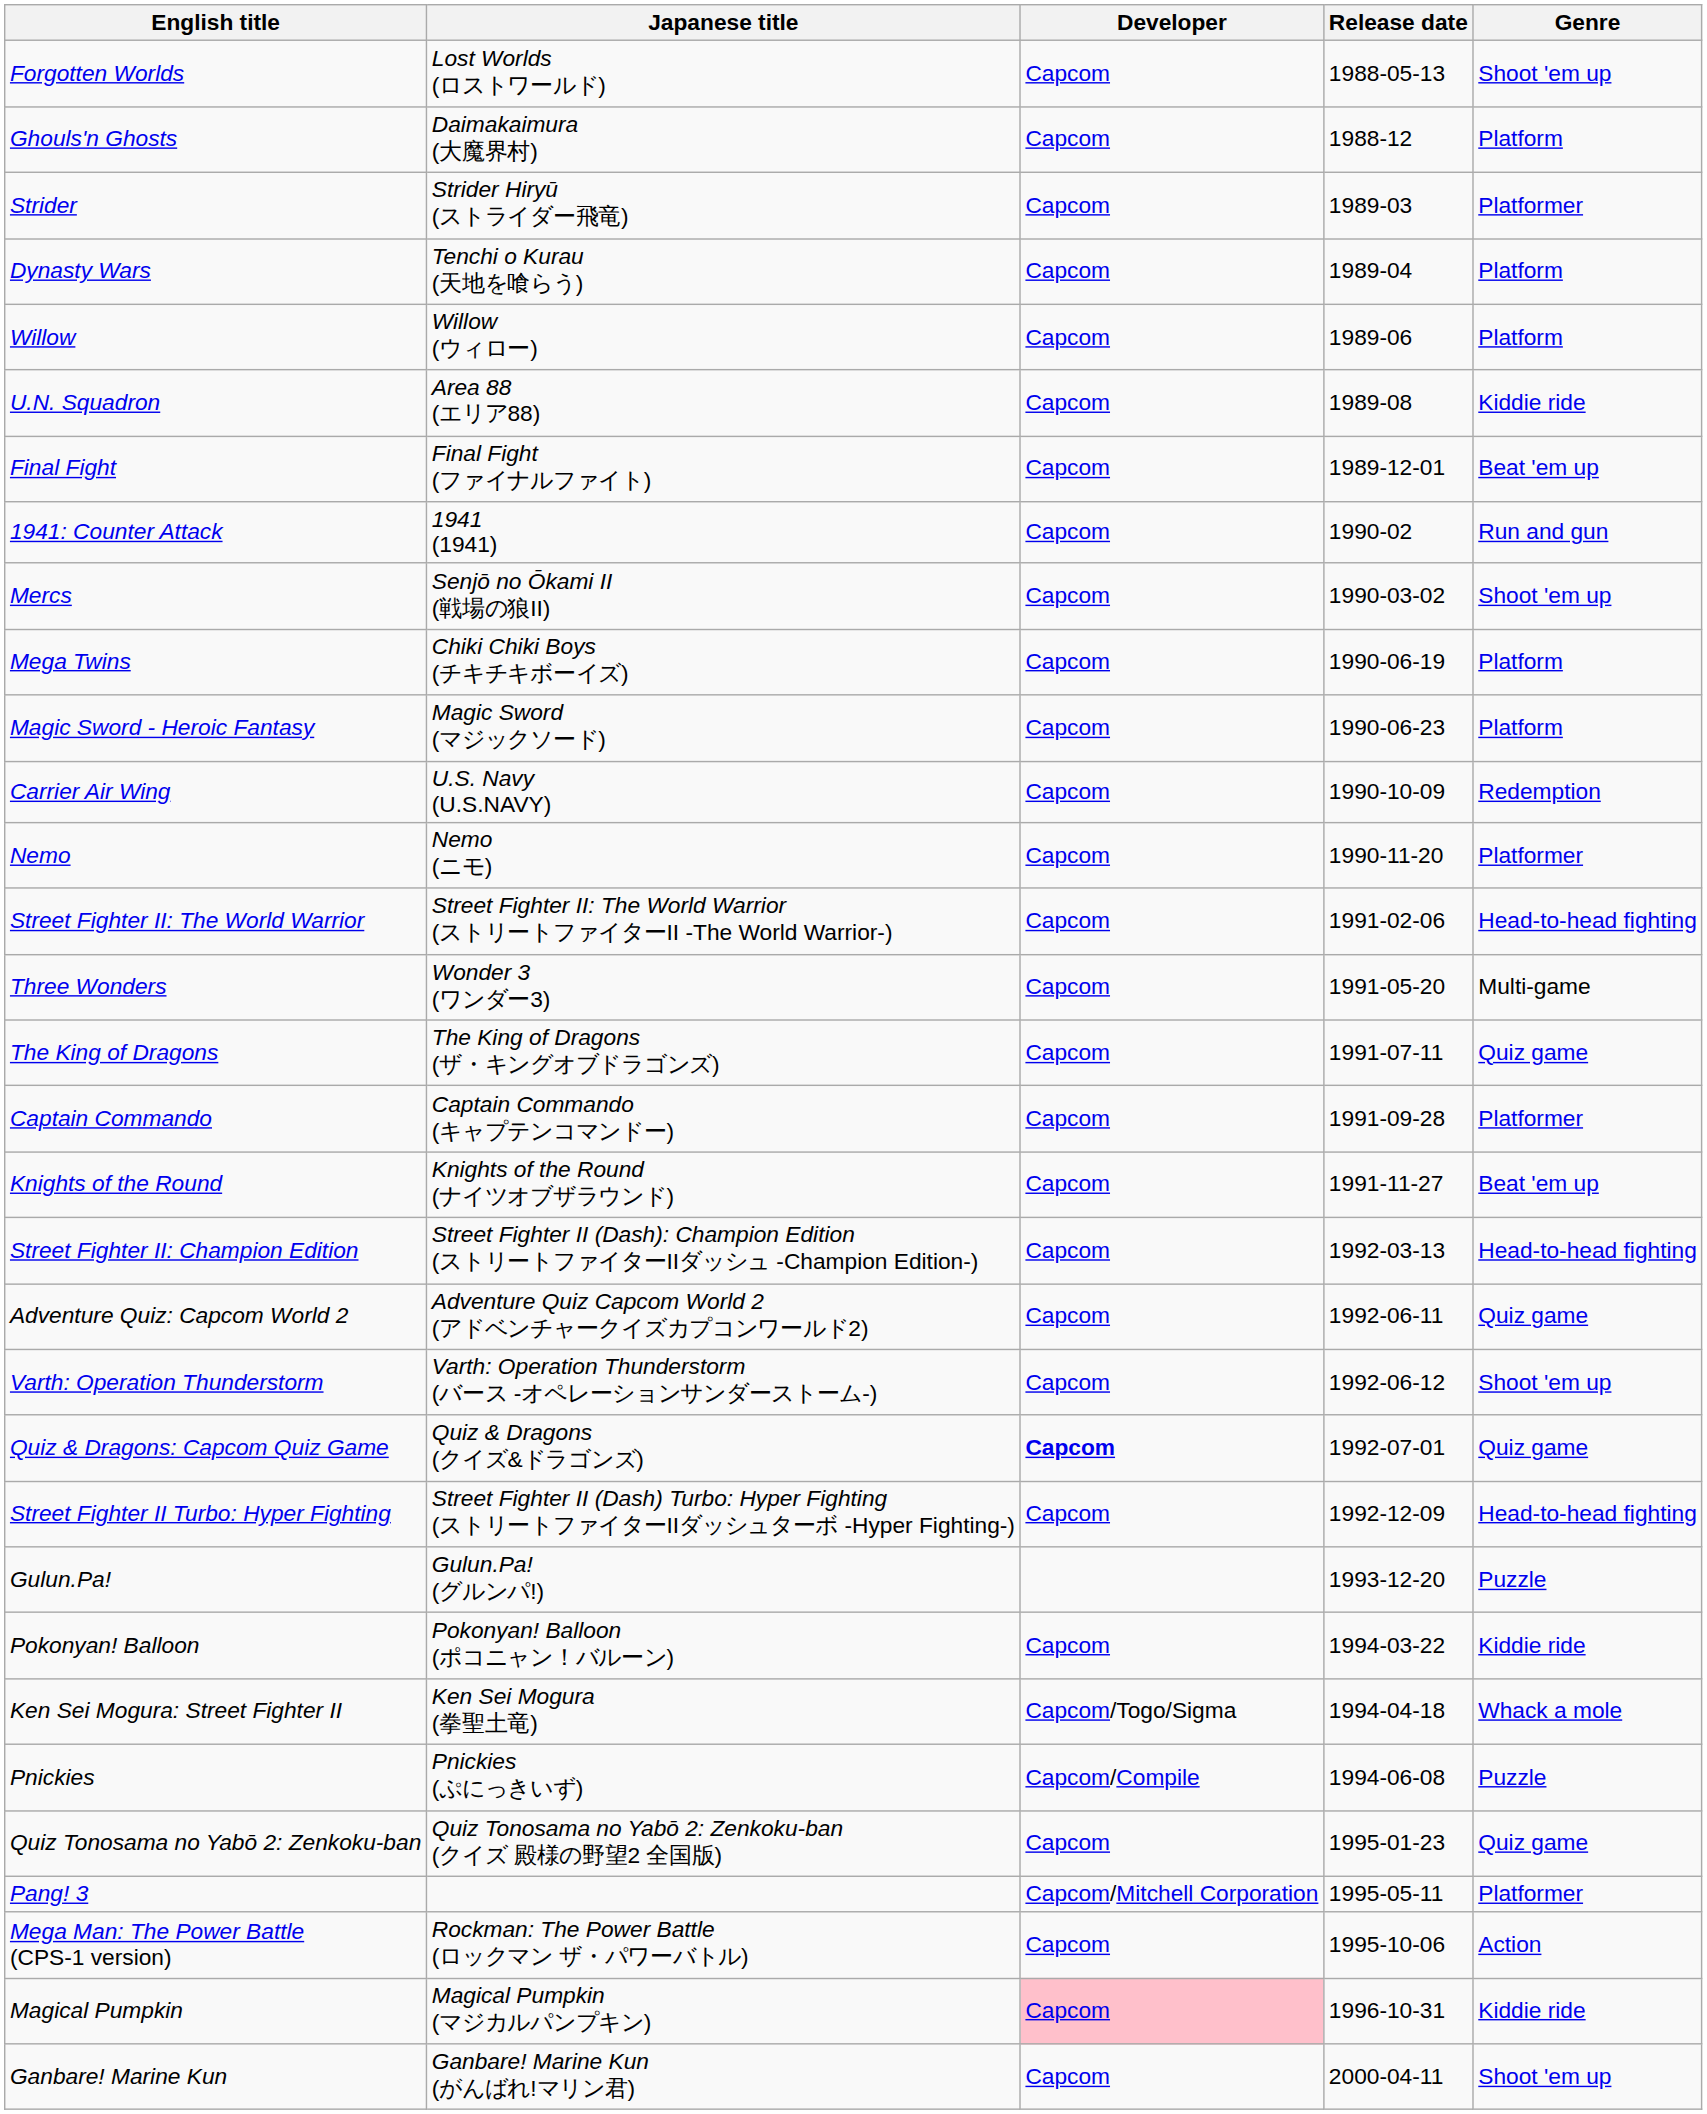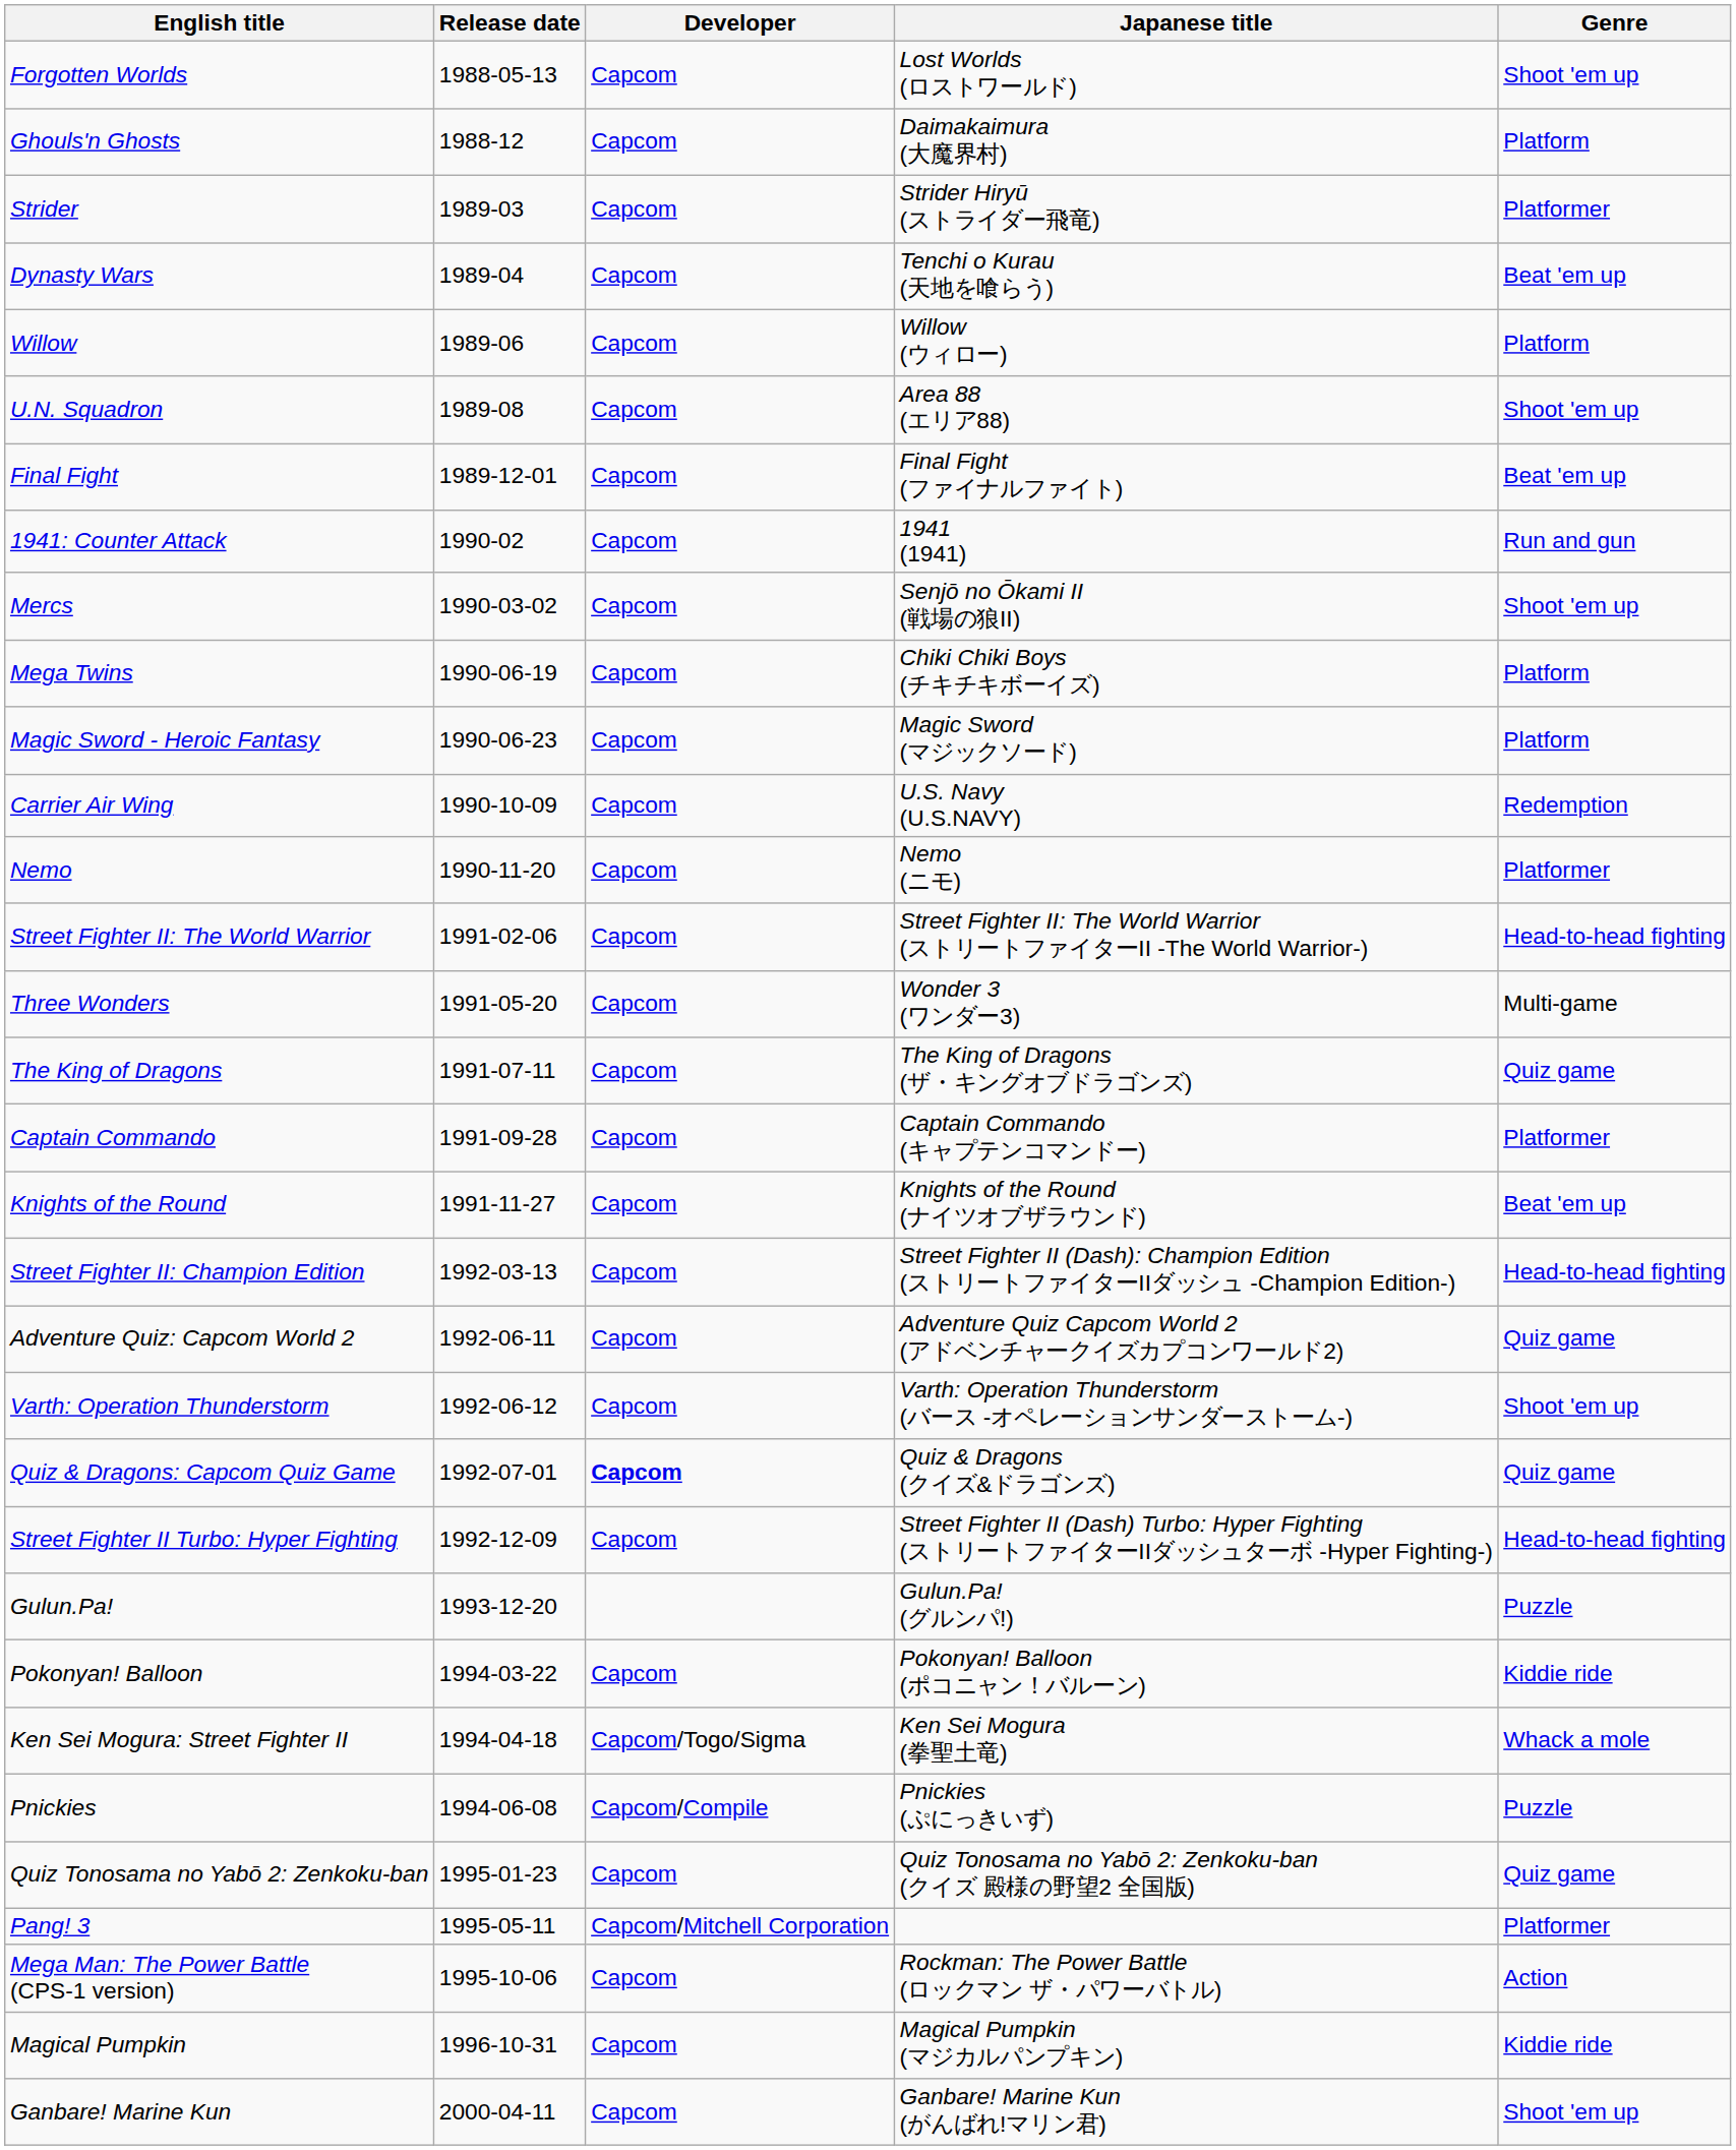columns swapped: Release date <-> Japanese title
Dynasty Wars | Genre: Platform -> Beat 'em up
U.N. Squadron | Genre: Kiddie ride -> Shoot 'em up
Magical Pumpkin | Developer: pink background -> no background
